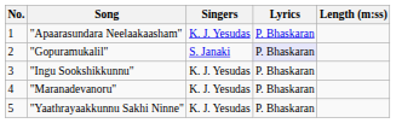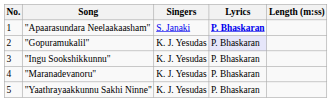"Apaarasundara Neelaakaasham" | Singers: K. J. Yesudas -> S. Janaki
"Apaarasundara Neelaakaasham" | Lyrics: normal -> bold
"Gopuramukalil" | Singers: S. Janaki -> K. J. Yesudas
